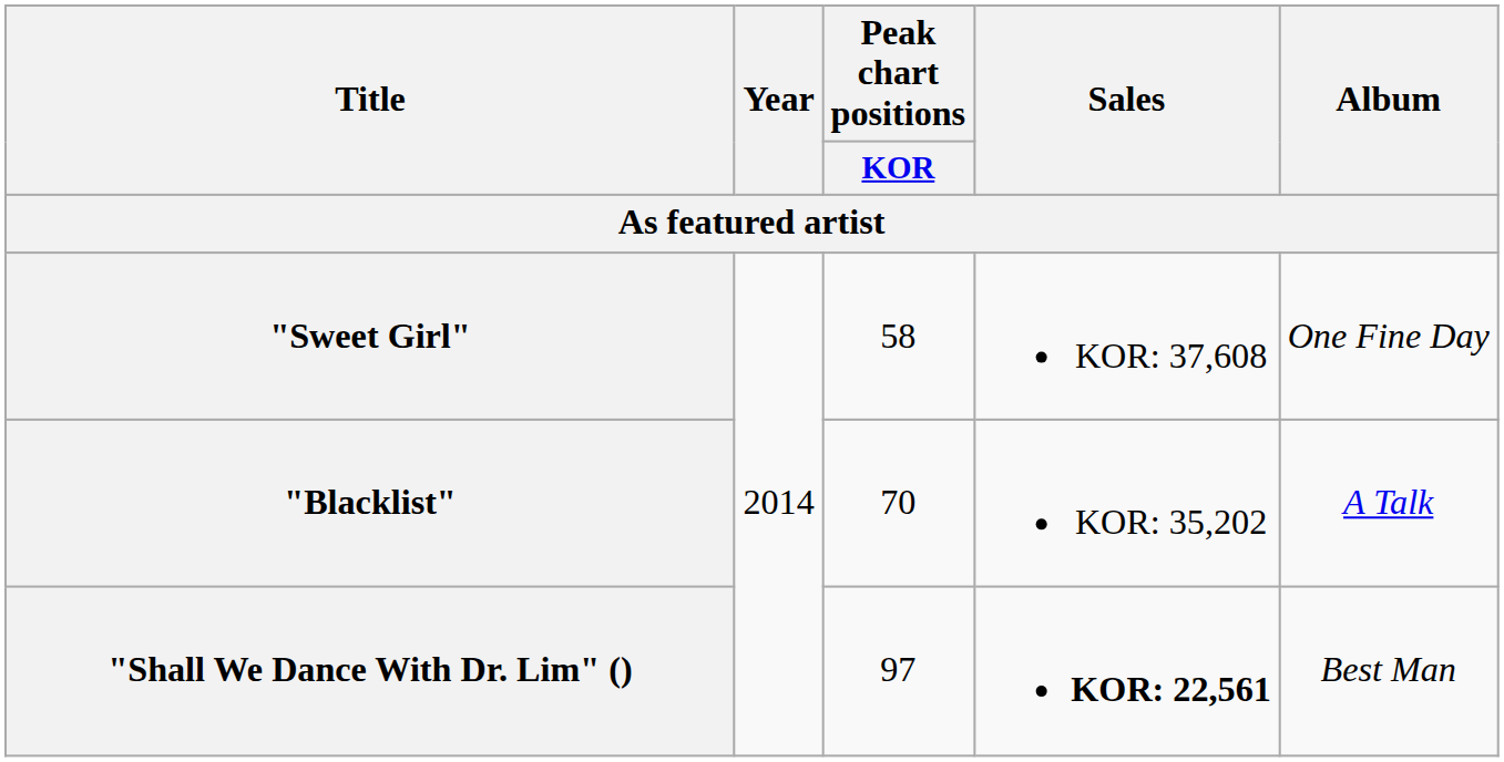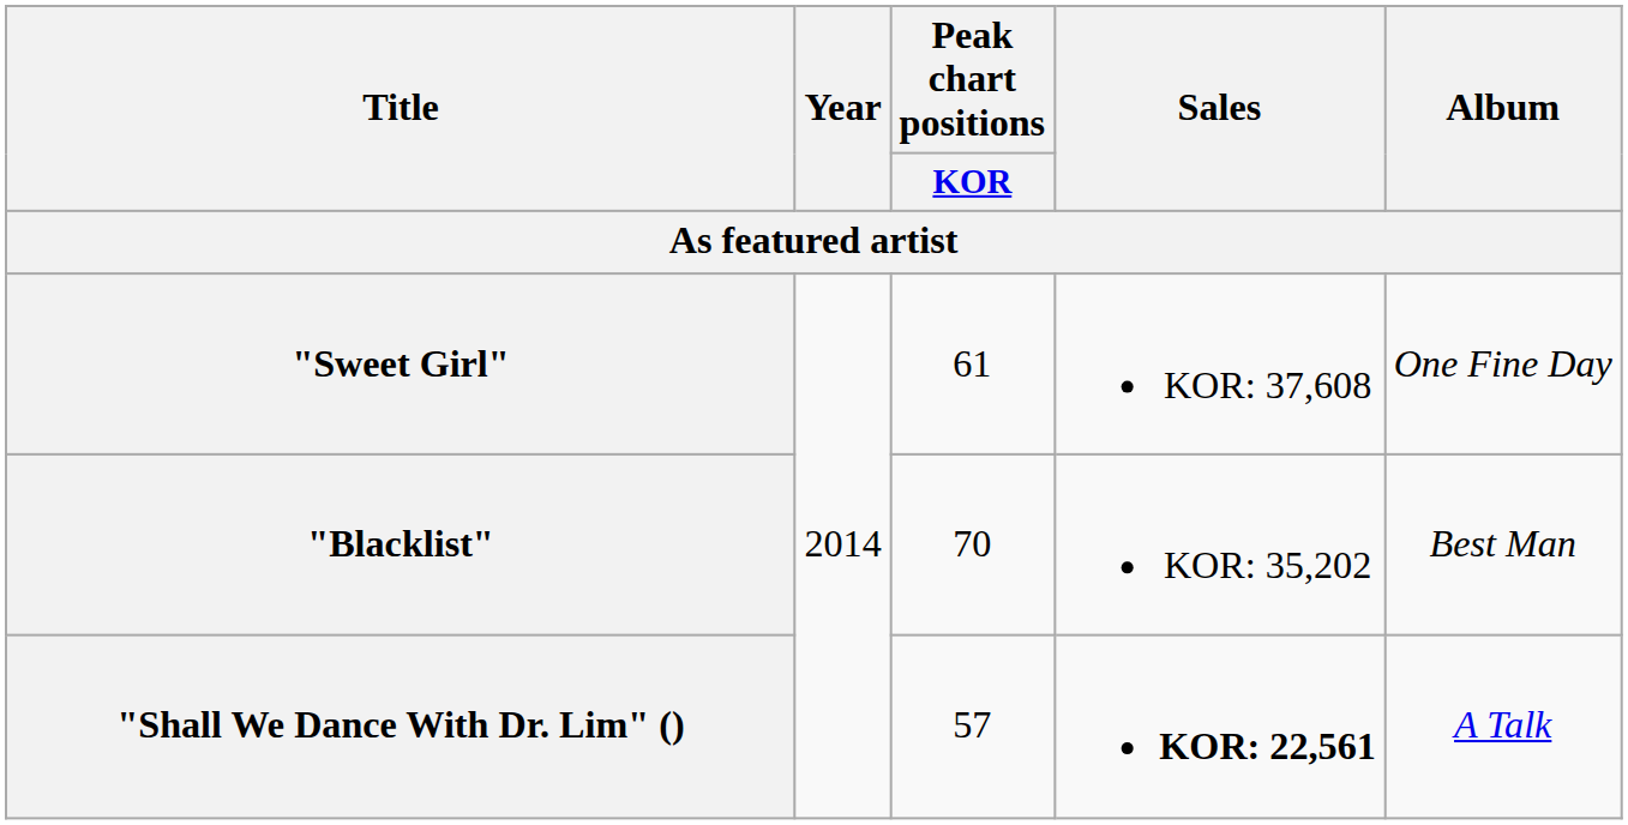"Sweet Girl" | Peak chart positions / KOR: 58 -> 61
"Blacklist" | Album: A Talk -> Best Man
"Shall We Dance With Dr. Lim" () | Peak chart positions / KOR: 97 -> 57
"Shall We Dance With Dr. Lim" () | Album: Best Man -> A Talk
